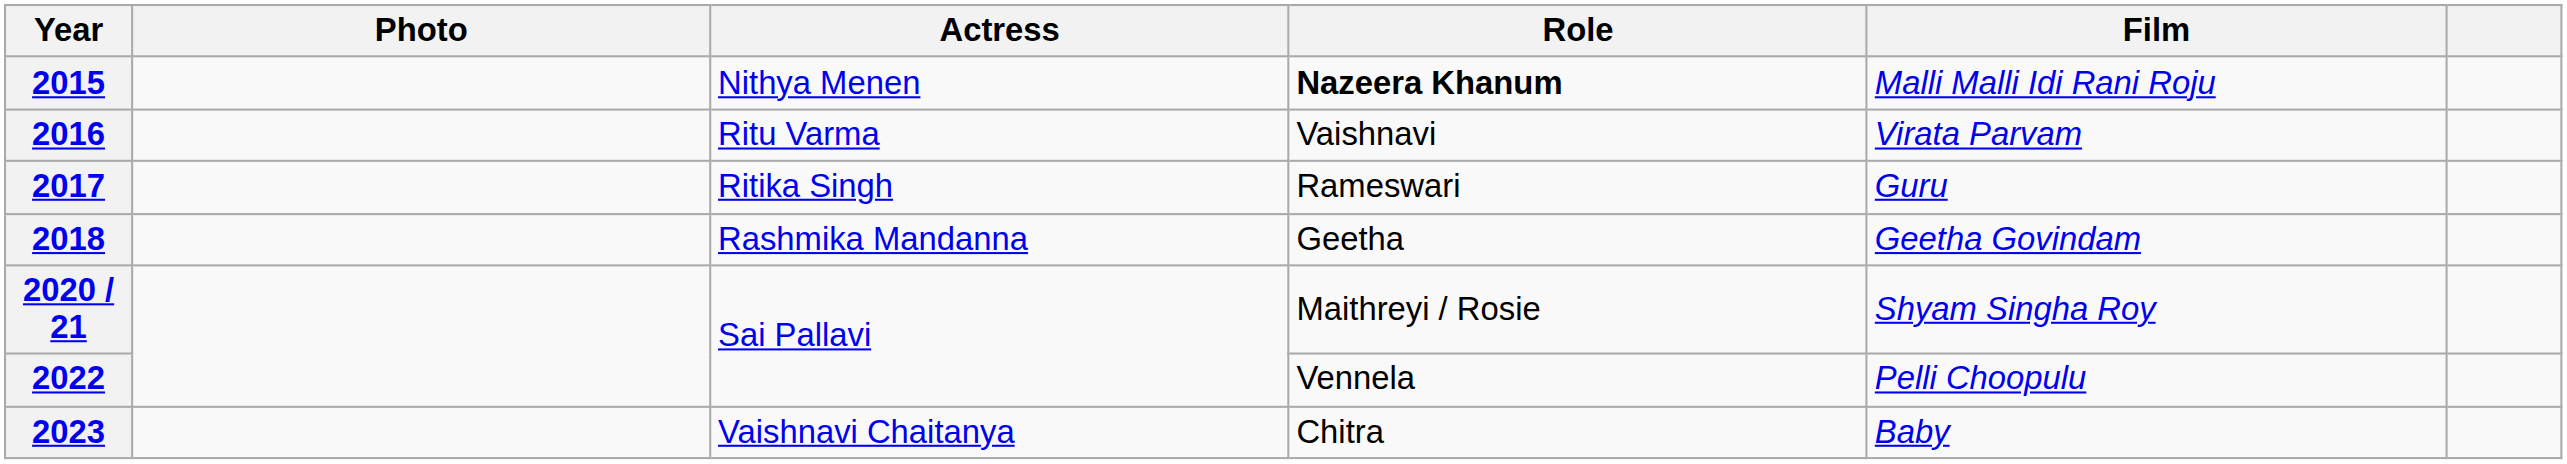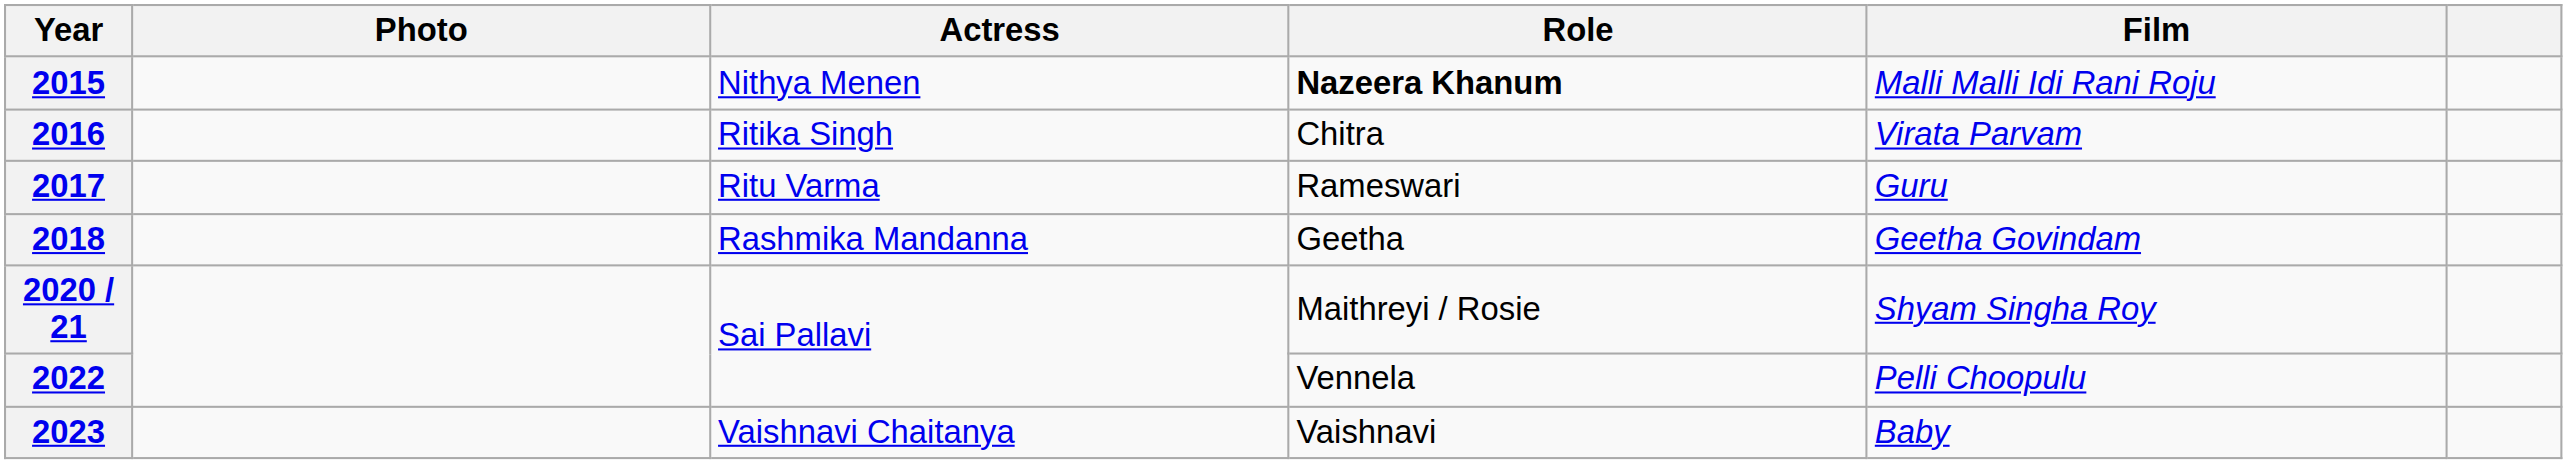2016 | Actress: Ritu Varma -> Ritika Singh
2016 | Role: Vaishnavi -> Chitra
2017 | Actress: Ritika Singh -> Ritu Varma
2023 | Role: Chitra -> Vaishnavi
